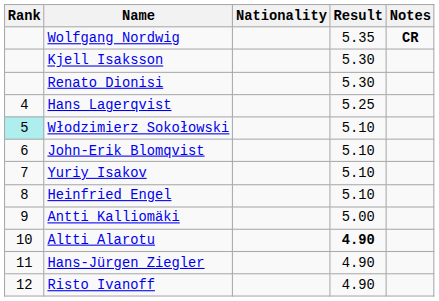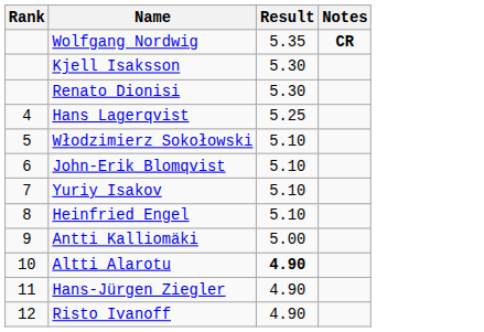- column: Nationality
Włodzimierz Sokołowski | Rank: paleturquoise background -> no background
